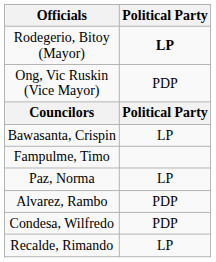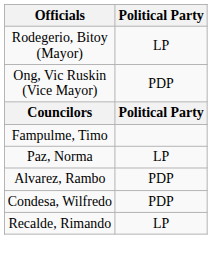Rodegerio, Bitoy (Mayor) | Political Party: bold -> normal
- row: Bawasanta, Crispin | LP
